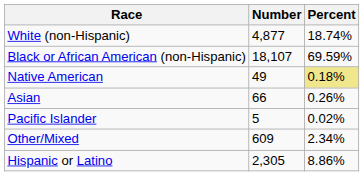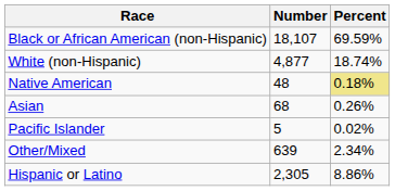rows swapped: White (non-Hispanic) <-> Black or African American (non-Hispanic)
Native American | Number: 49 -> 48
Asian | Number: 66 -> 68
Other/Mixed | Number: 609 -> 639
